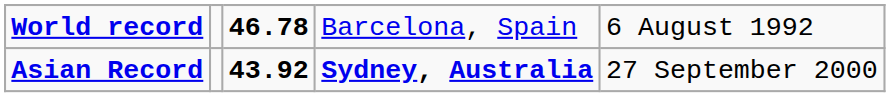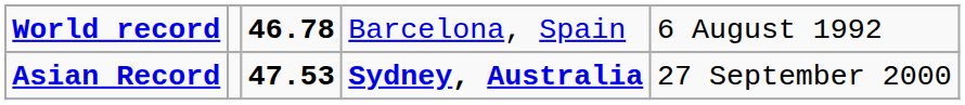Asian Record | column 3: 43.92 -> 47.53
